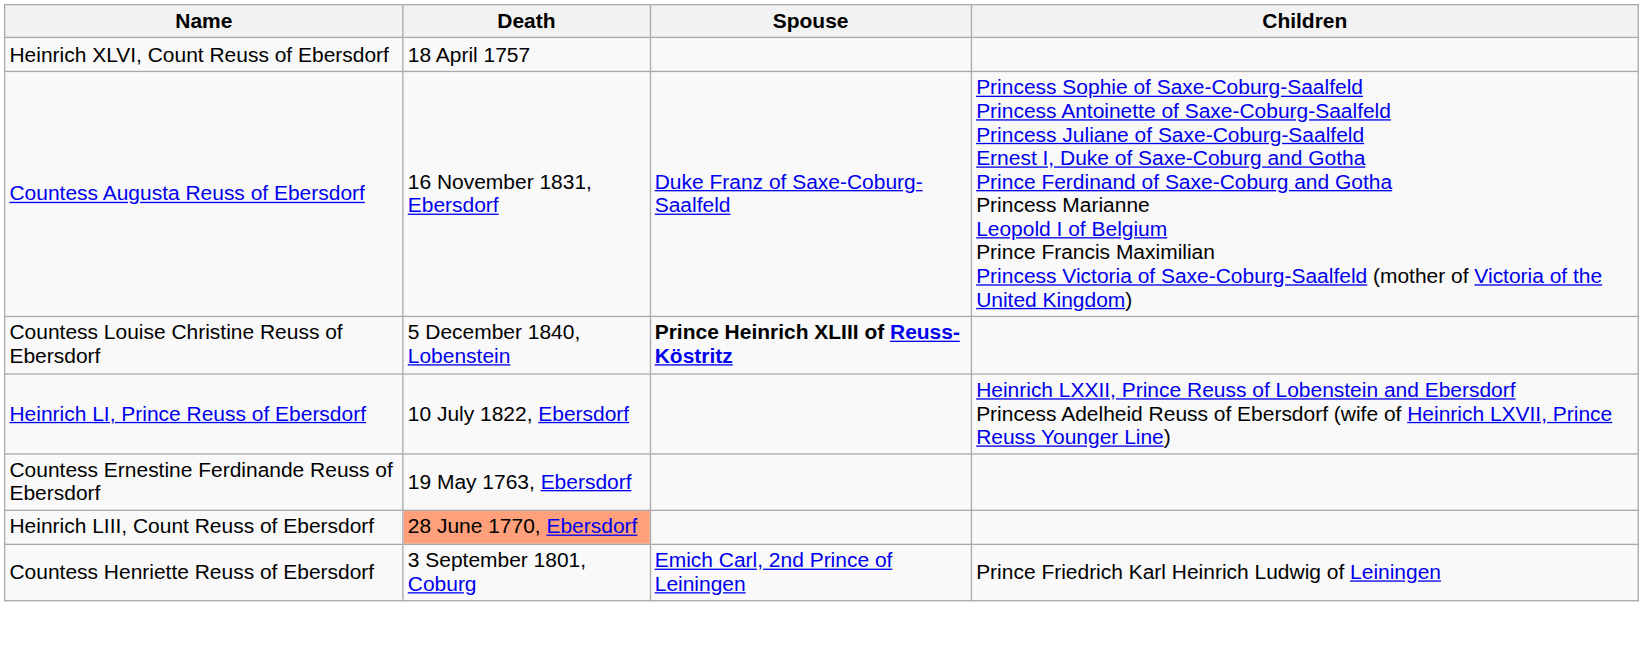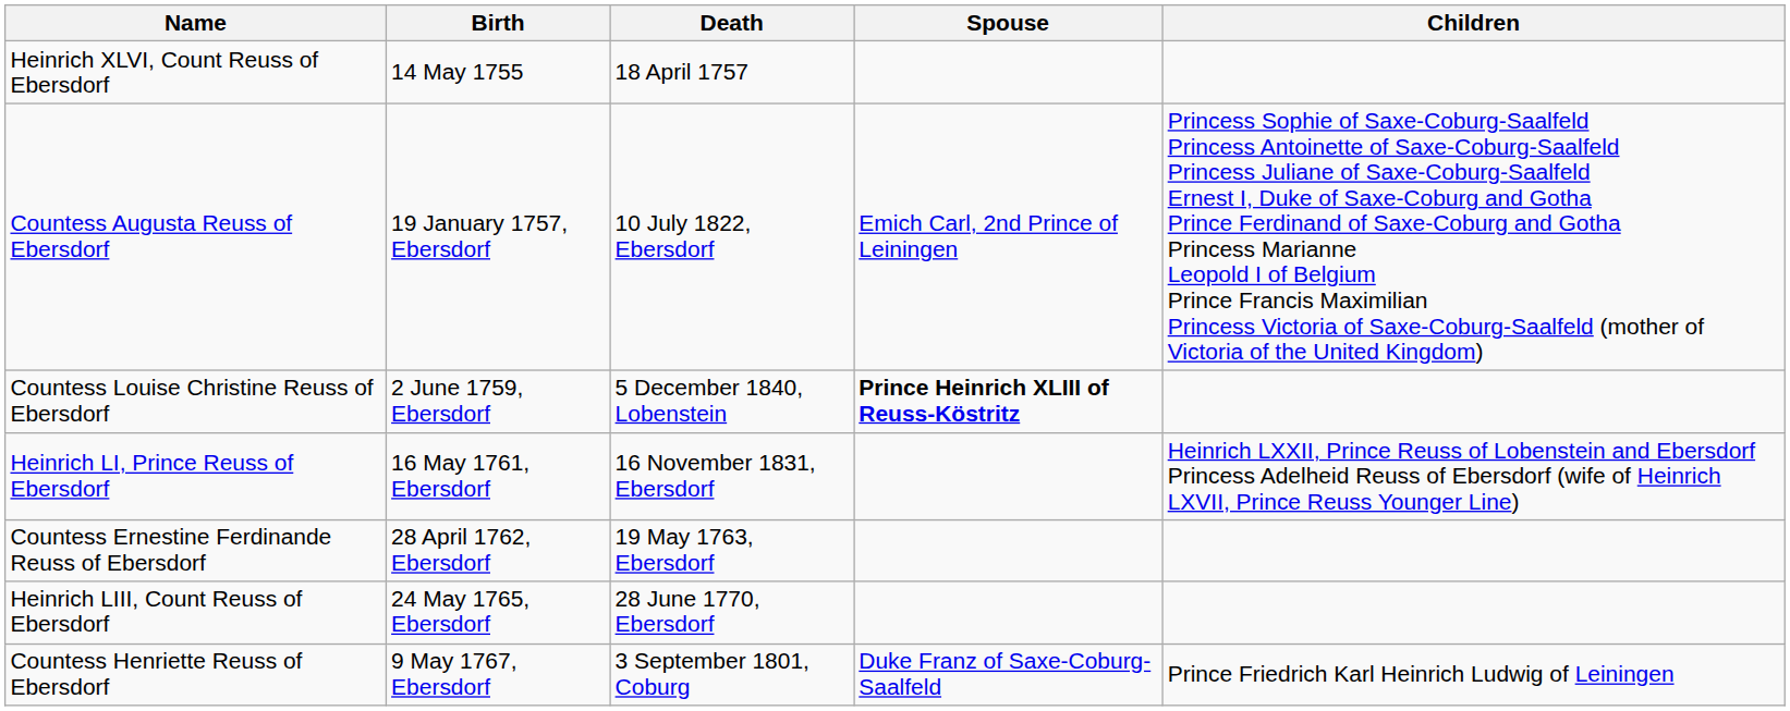+ column: Birth | 14 May 1755 | 19 January 1757, Ebersdorf | 2 June 1759, Ebersdorf | 16 May 1761, Ebersdorf | 28 April 1762, Ebersdorf | 24 May 1765, Ebersdorf | 9 May 1767, Ebersdorf
Countess Augusta Reuss of Ebersdorf | Death: 16 November 1831, Ebersdorf -> 10 July 1822, Ebersdorf
Countess Augusta Reuss of Ebersdorf | Spouse: Duke Franz of Saxe-Coburg-Saalfeld -> Emich Carl, 2nd Prince of Leiningen
Heinrich LI, Prince Reuss of Ebersdorf | Death: 10 July 1822, Ebersdorf -> 16 November 1831, Ebersdorf
Heinrich LIII, Count Reuss of Ebersdorf | Death: lightsalmon background -> no background
Countess Henriette Reuss of Ebersdorf | Spouse: Emich Carl, 2nd Prince of Leiningen -> Duke Franz of Saxe-Coburg-Saalfeld
